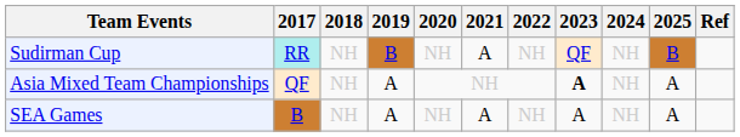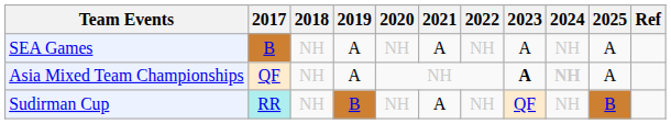rows swapped: SEA Games <-> Sudirman Cup
Asia Mixed Team Championships | 2024: normal -> bold
